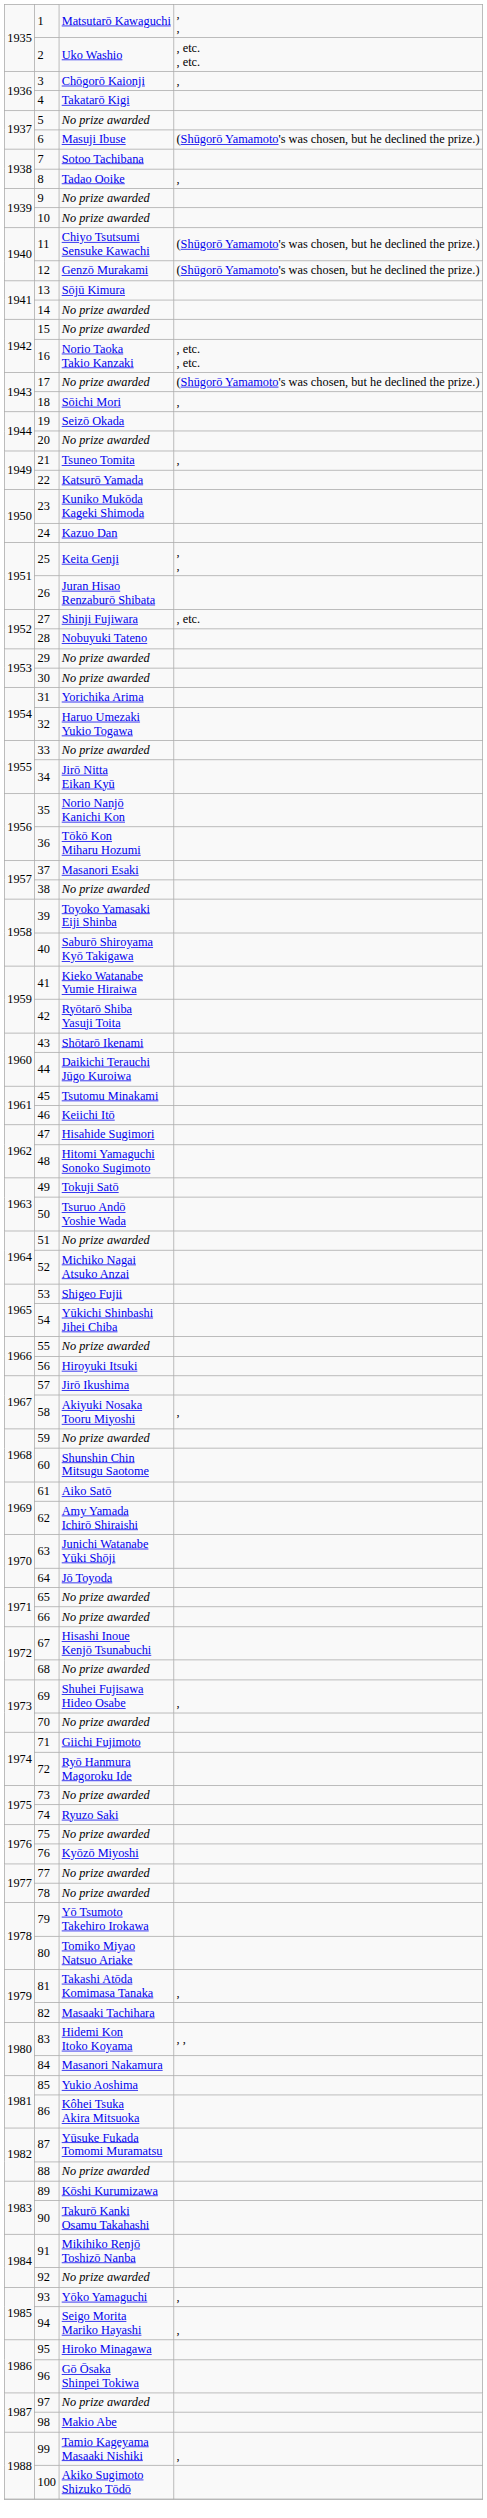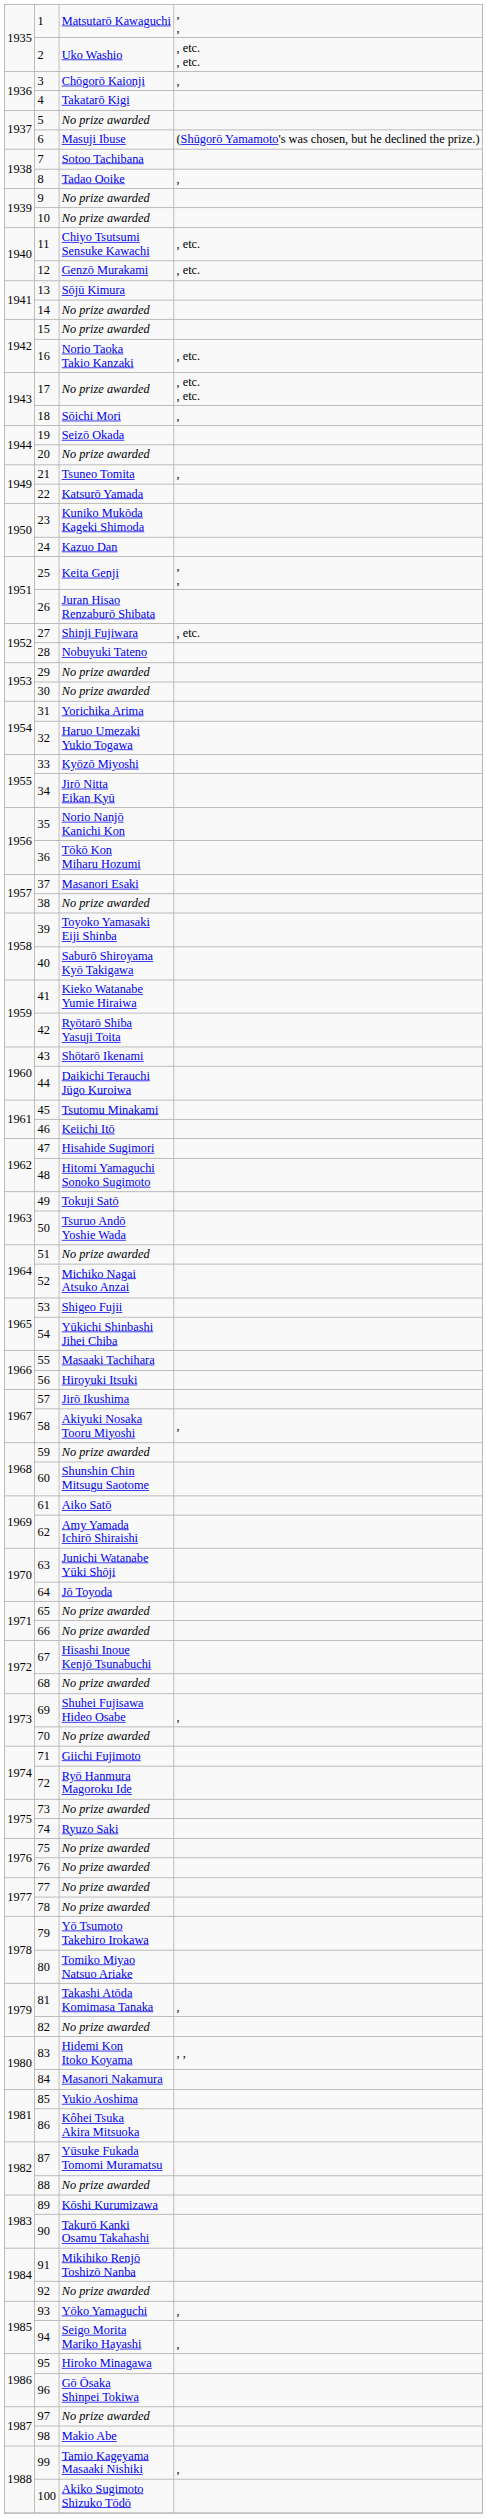11 | column 4: (Shūgorō Yamamoto's was chosen, but he declined the prize.) -> , etc.
12 | column 4: (Shūgorō Yamamoto's was chosen, but he declined the prize.) -> , etc.
16 | column 4: , etc. , etc. -> , etc.
17 | column 4: (Shūgorō Yamamoto's was chosen, but he declined the prize.) -> , etc. , etc.
33 | column 3: No prize awarded -> Kyōzō Miyoshi
55 | column 3: No prize awarded -> Masaaki Tachihara
76 | column 3: Kyōzō Miyoshi -> No prize awarded
82 | column 3: Masaaki Tachihara -> No prize awarded
